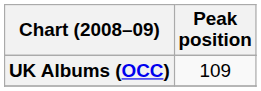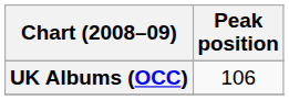UK Albums (OCC) | Peak position: 109 -> 106
